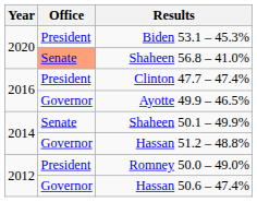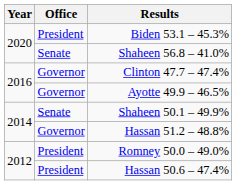Shaheen 56.8 – 41.0% | Office: lightsalmon background -> no background
Clinton 47.7 – 47.4% | Office: President -> Governor
Hassan 50.6 – 47.4% | Office: Governor -> President
